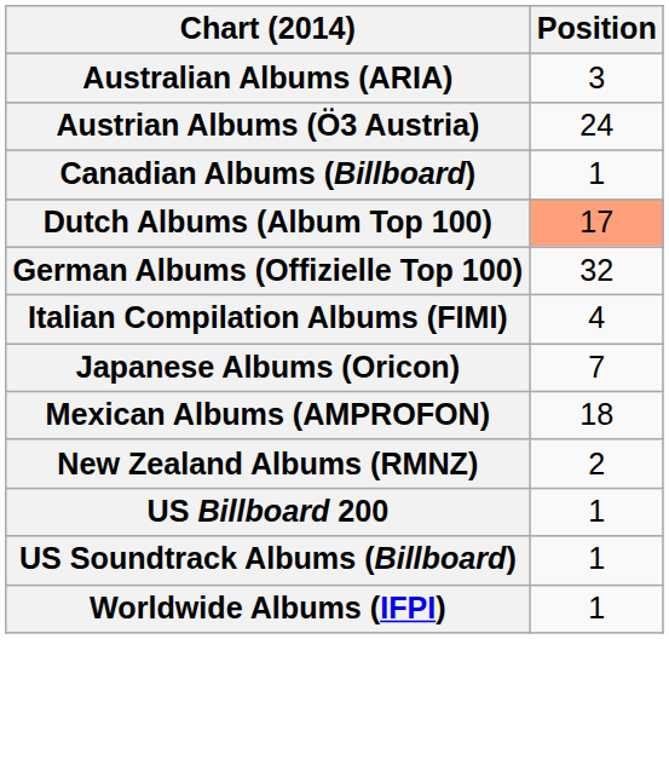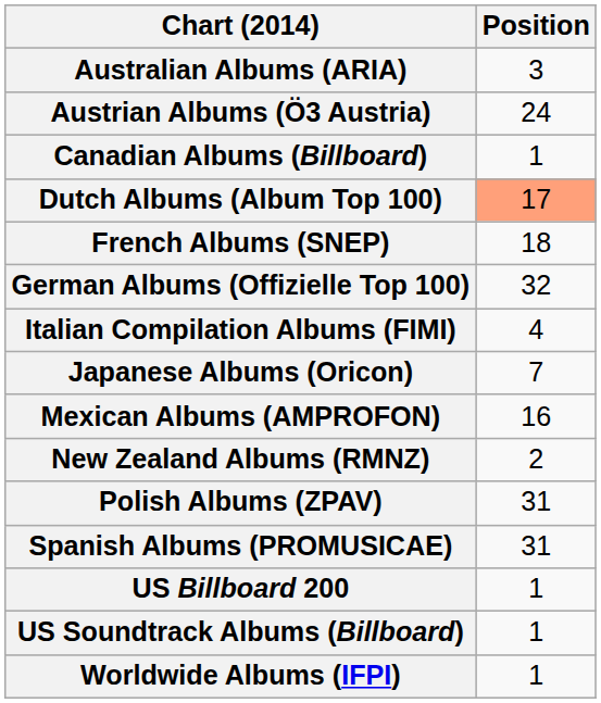+ row: French Albums (SNEP) | 18
Mexican Albums (AMPROFON) | Position: 18 -> 16
+ row: Polish Albums (ZPAV) | 31
+ row: Spanish Albums (PROMUSICAE) | 31
